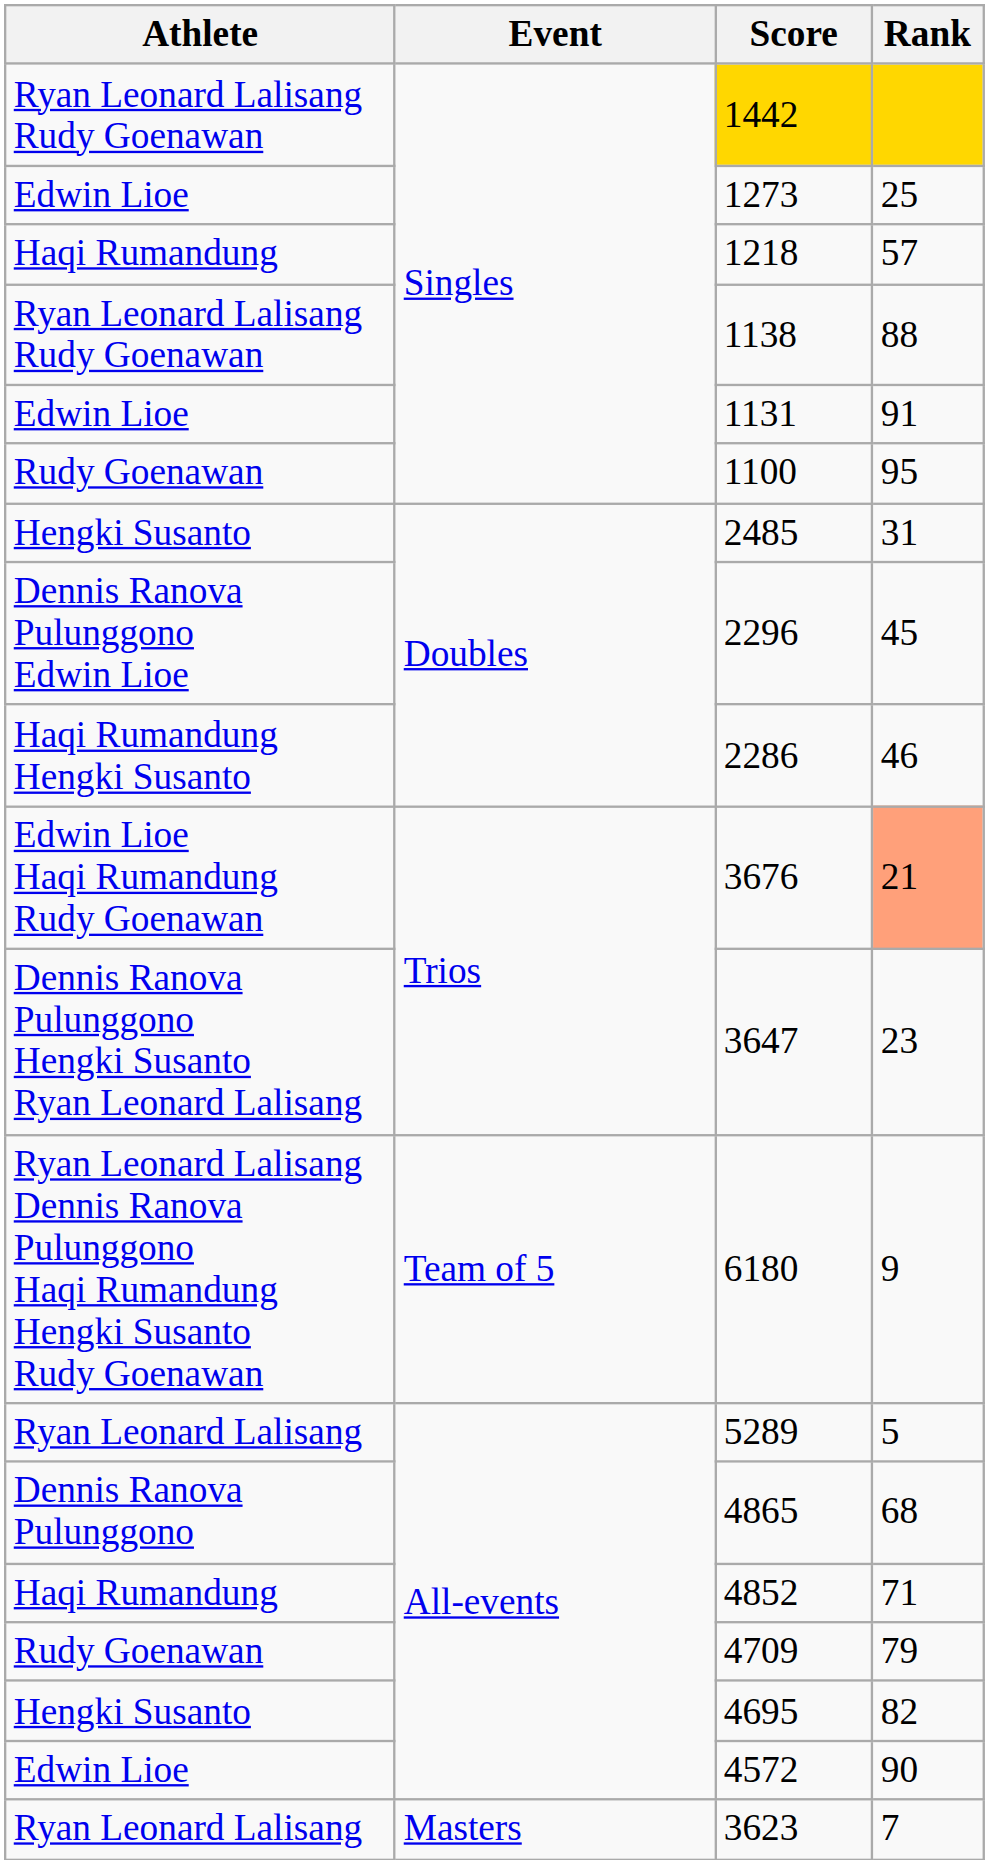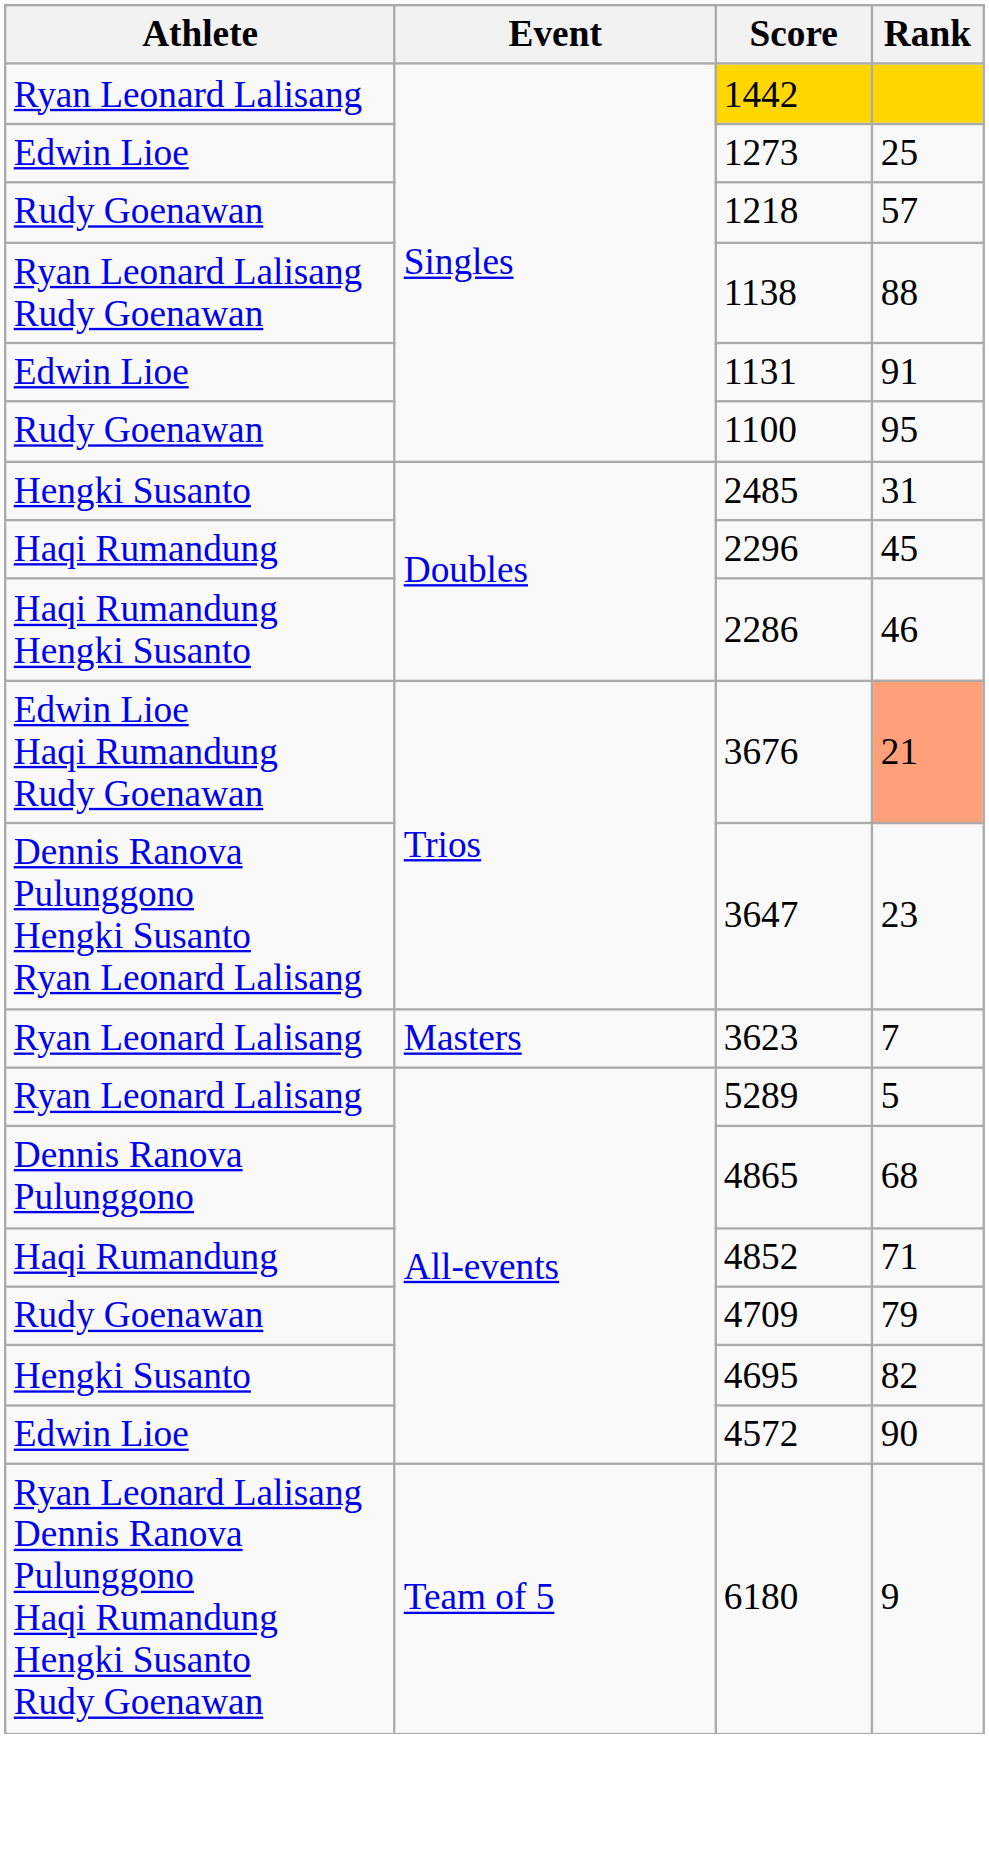1442 | Athlete: Ryan Leonard Lalisang Rudy Goenawan -> Ryan Leonard Lalisang
1218 | Athlete: Haqi Rumandung -> Rudy Goenawan
2296 | Athlete: Dennis Ranova Pulunggono Edwin Lioe -> Haqi Rumandung
rows swapped: 6180 <-> 3623
